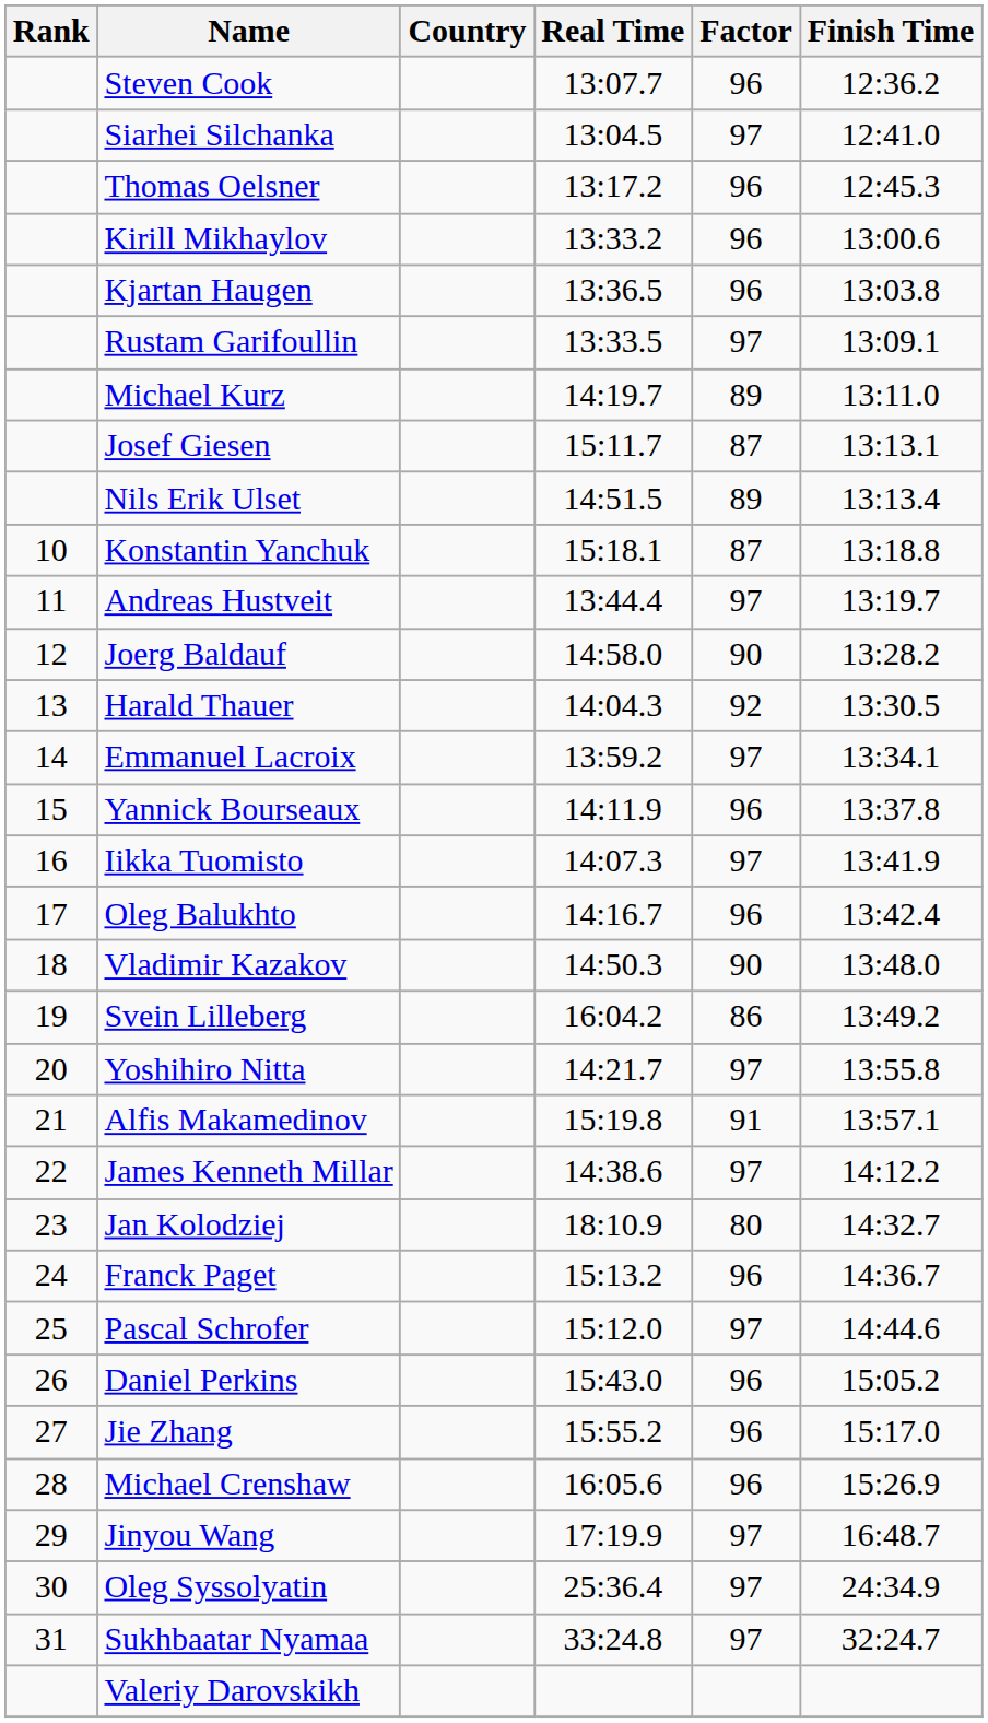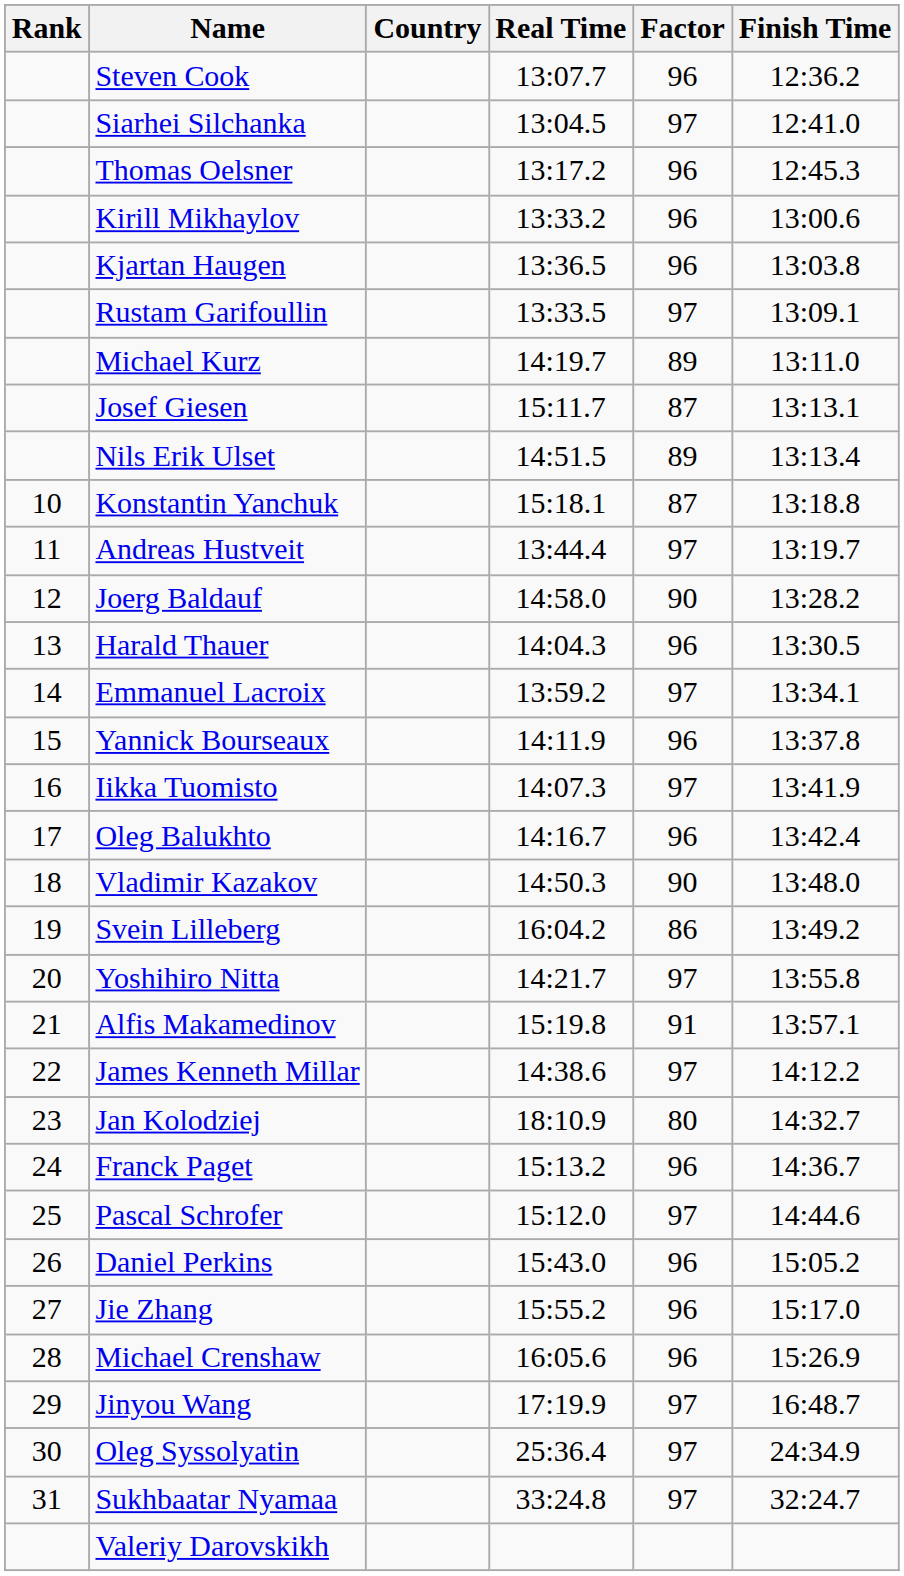Harald Thauer | Factor: 92 -> 96
